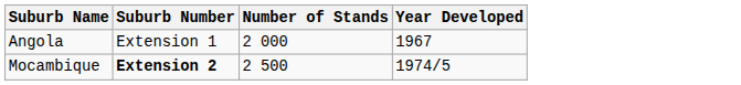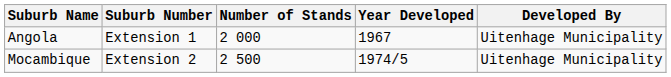+ column: Developed By | Uitenhage Municipality | Uitenhage Municipality
Mocambique | Suburb Number: bold -> normal
